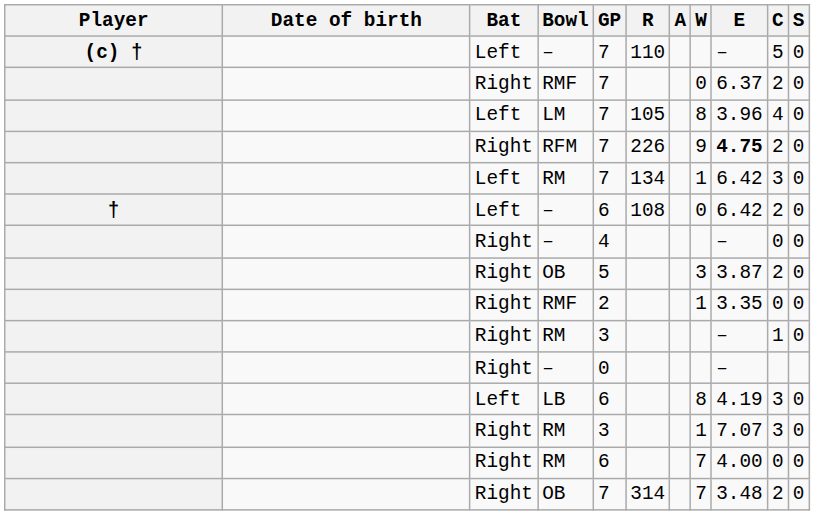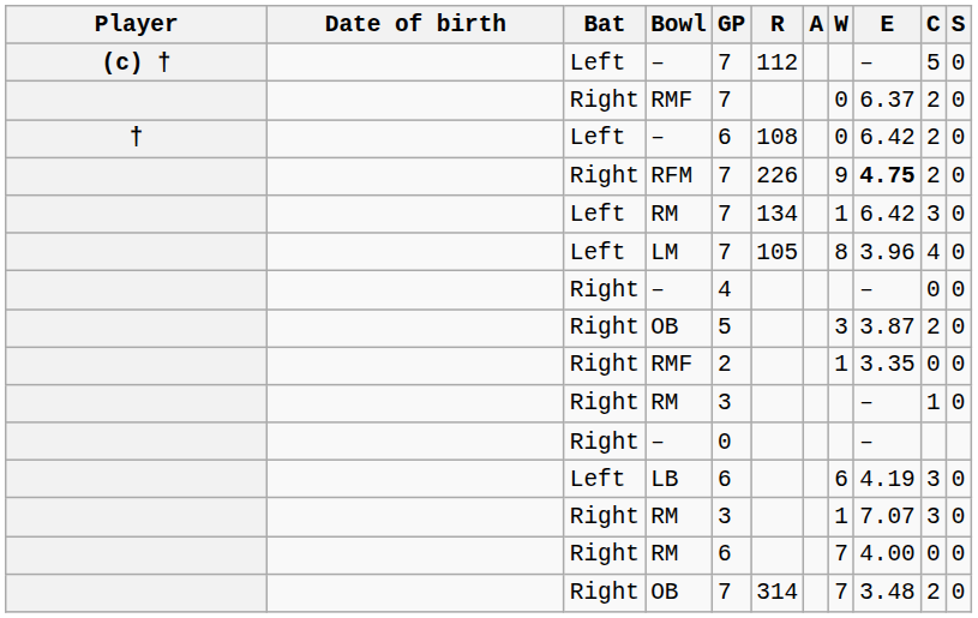(c) † / – | R: 110 -> 112
rows swapped: LM <-> † / –
LB | W: 8 -> 6
